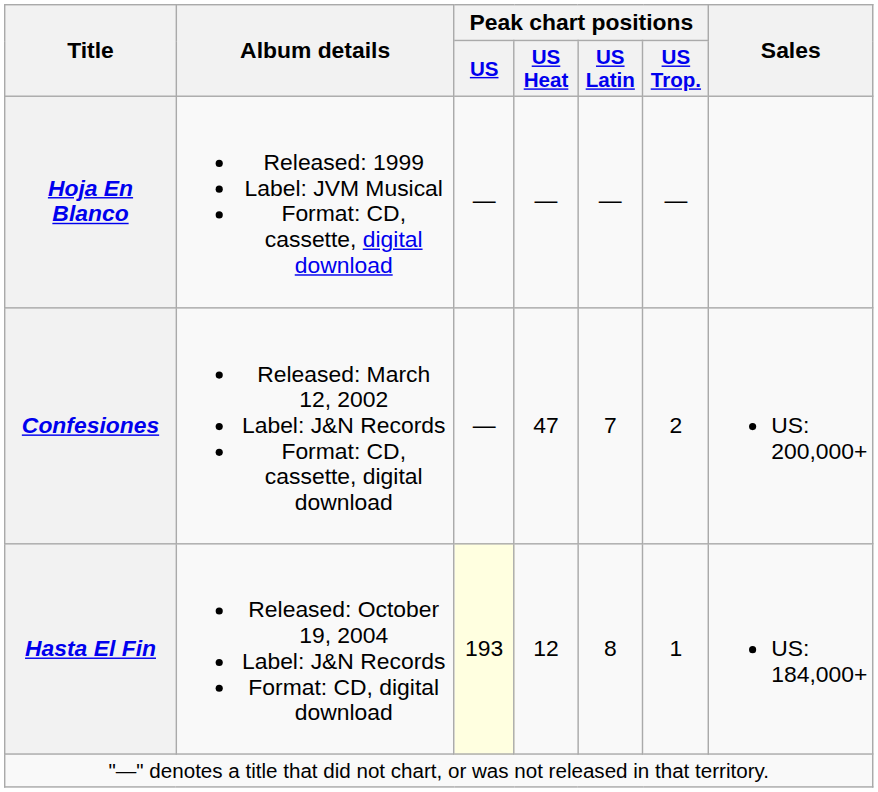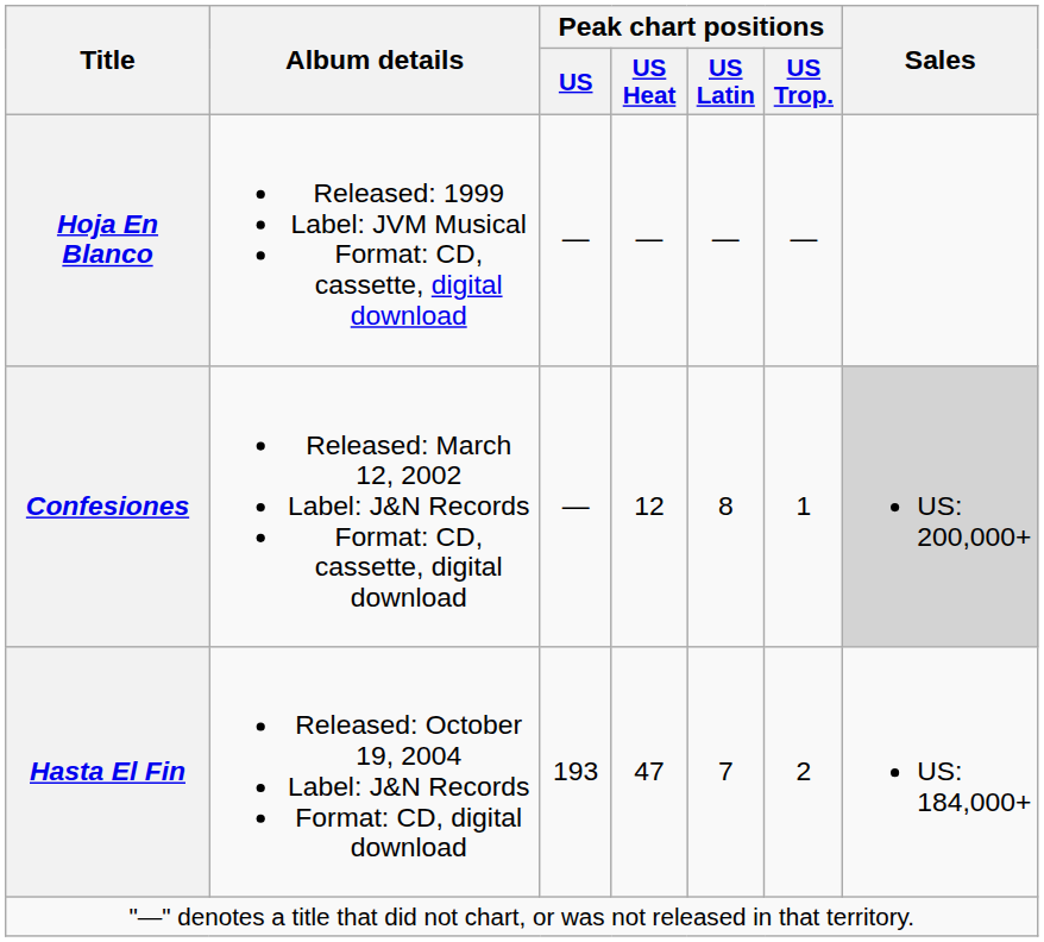Confesiones | Peak chart positions / US Heat: 47 -> 12
Confesiones | Peak chart positions / US Latin: 7 -> 8
Confesiones | Peak chart positions / US Trop.: 2 -> 1
Confesiones | Sales: no background -> lightgrey background
Hasta El Fin | Peak chart positions / US: lightyellow background -> no background
Hasta El Fin | Peak chart positions / US Heat: 12 -> 47
Hasta El Fin | Peak chart positions / US Latin: 8 -> 7
Hasta El Fin | Peak chart positions / US Trop.: 1 -> 2
